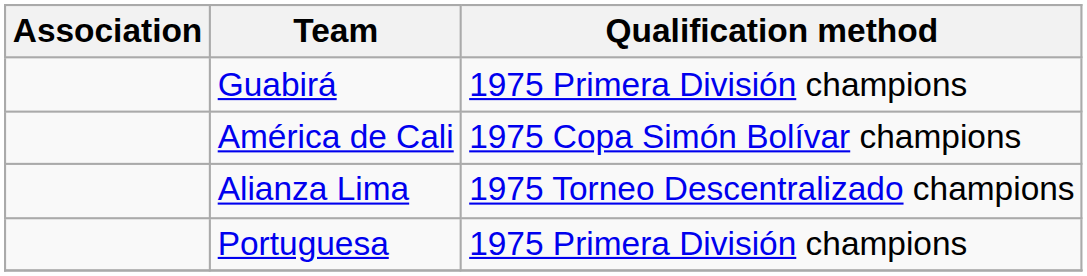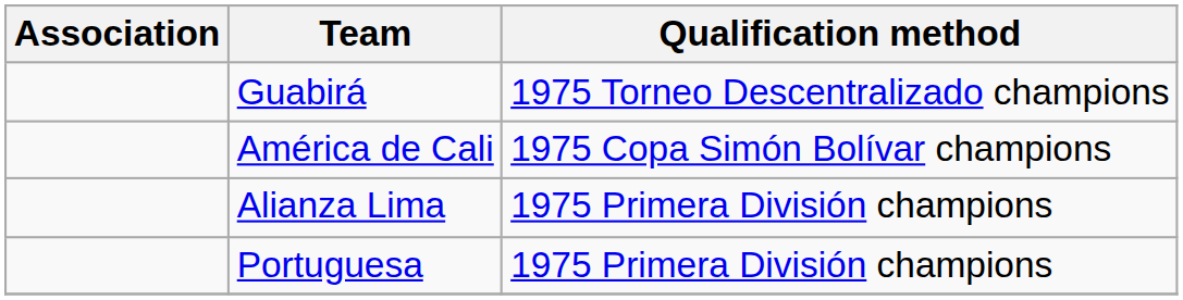Guabirá | Qualification method: 1975 Primera División champions -> 1975 Torneo Descentralizado champions
Alianza Lima | Qualification method: 1975 Torneo Descentralizado champions -> 1975 Primera División champions
